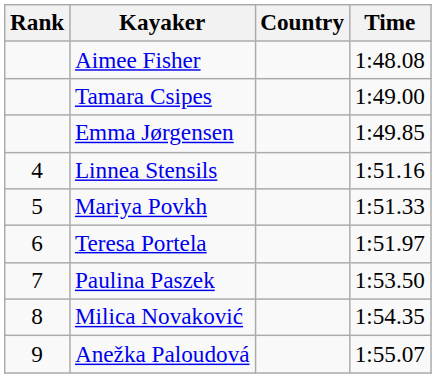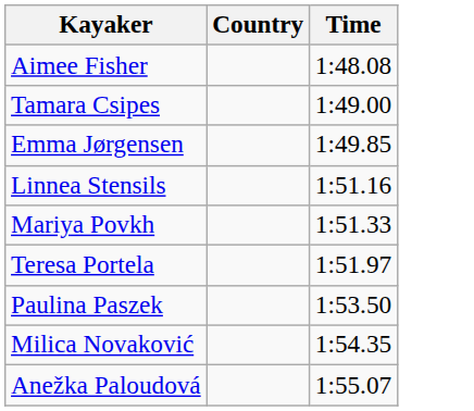- column: Rank | 4 | 5 | 6 | 7 | 8 | 9
